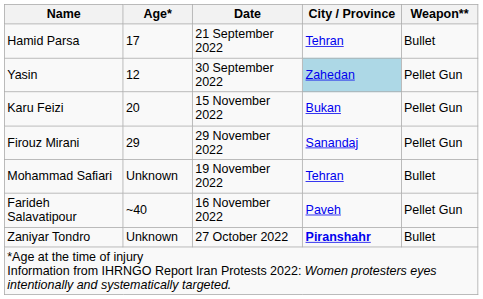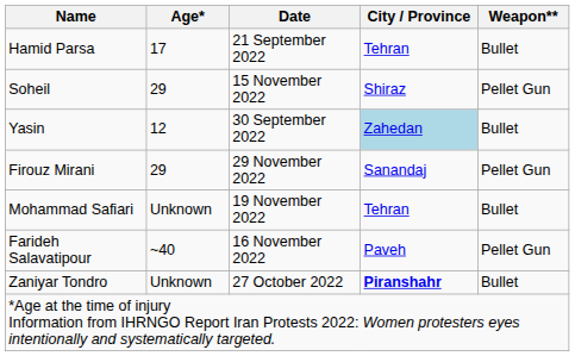+ row: Soheil | 29 | 15 November 2022 | Shiraz | Pellet Gun
Yasin | Weapon**: Pellet Gun -> Bullet
- row: Karu Feizi | 20 | 15 November 2022 | Bukan | Pellet Gun
